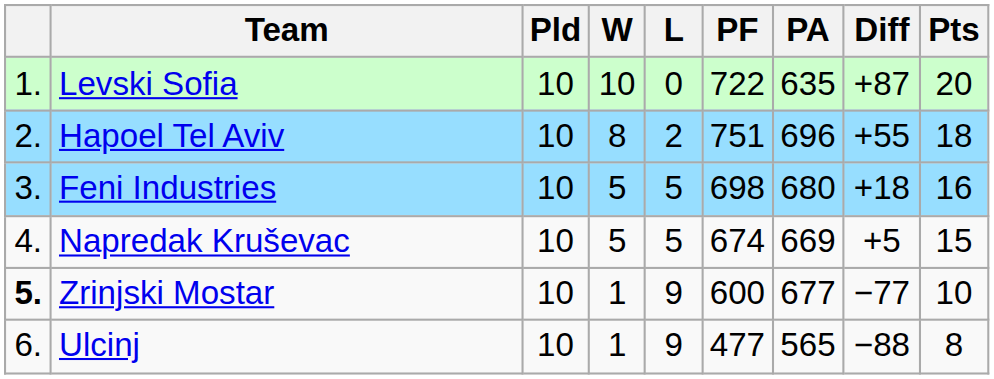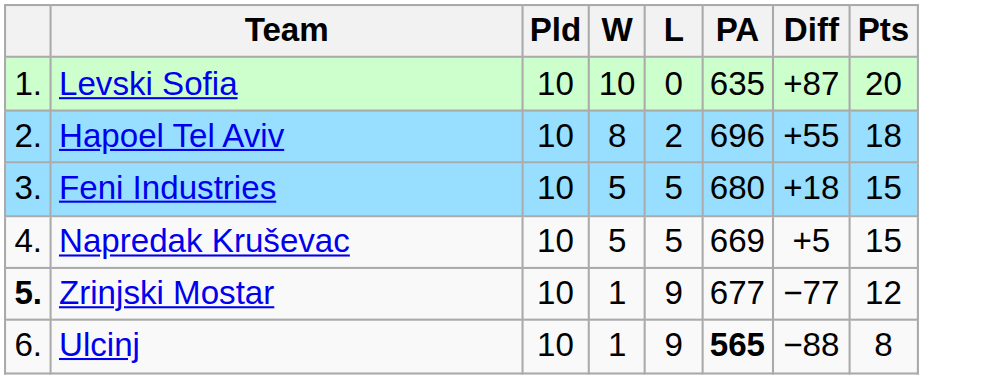- column: PF | 722 | 751 | 698 | 674 | 600 | 477
Feni Industries | Pts: 16 -> 15
Zrinjski Mostar | Pts: 10 -> 12
Ulcinj | PA: normal -> bold
